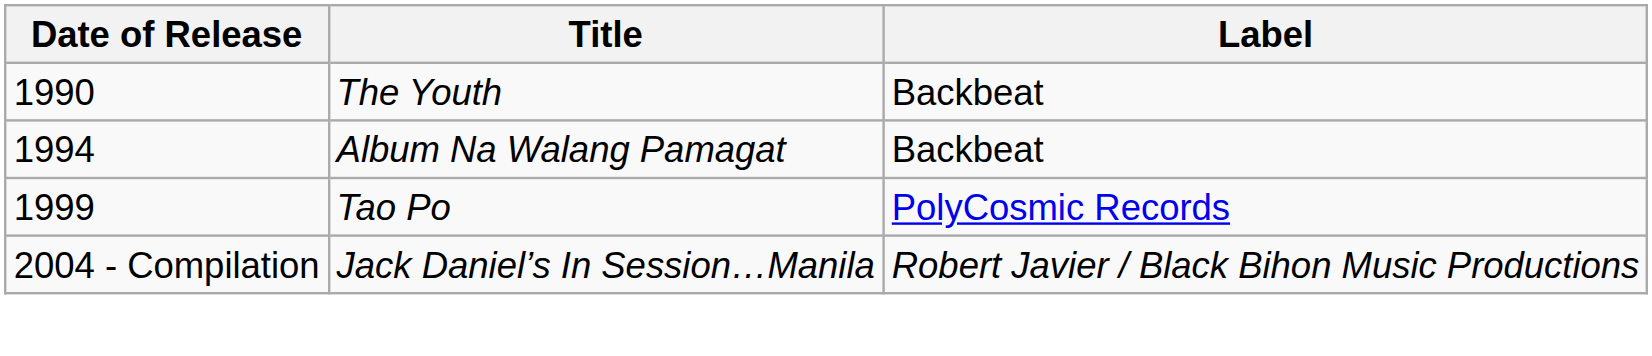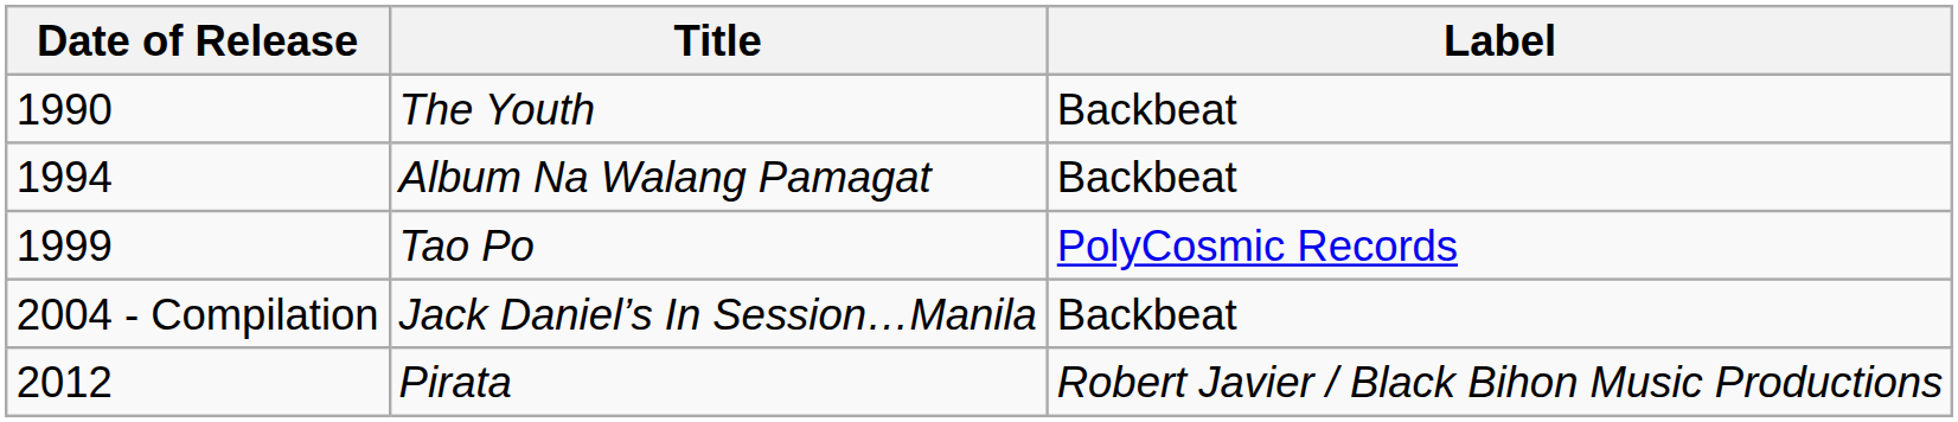Jack Daniel’s In Session…Manila | Label: Robert Javier / Black Bihon Music Productions -> Backbeat
+ row: 2012 | Pirata | Robert Javier / Black Bihon Music Productions
